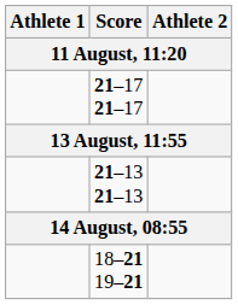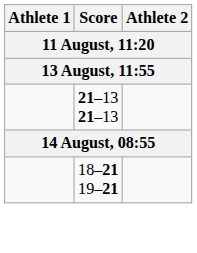- row: 21–17 21–17
